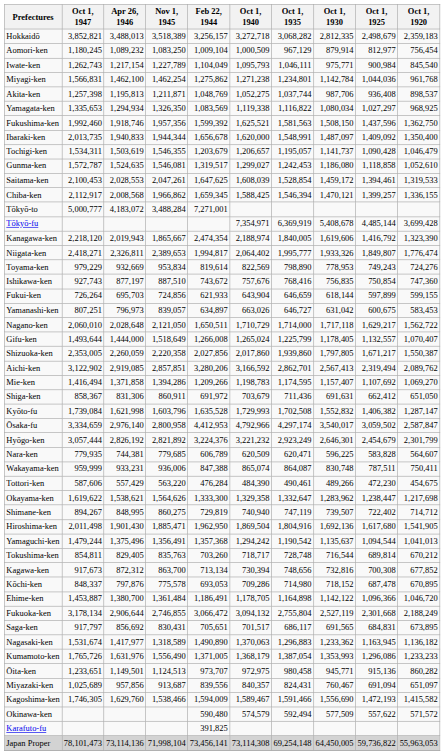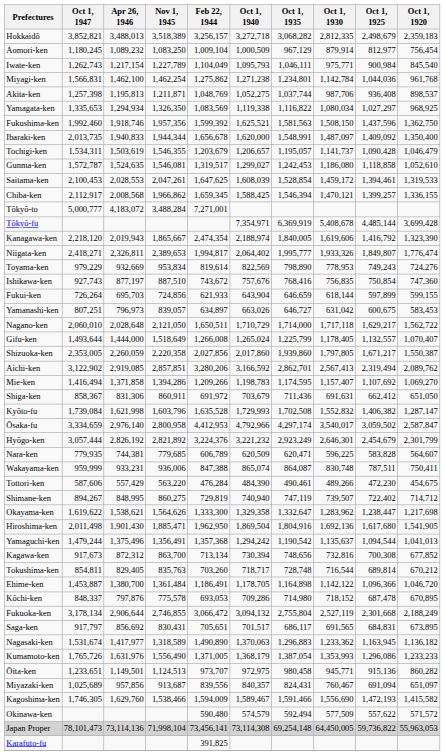rows swapped: Shimane-ken <-> Okayama-ken
rows swapped: Tokushima-ken <-> Kagawa-ken
rows swapped: Ehime-ken <-> Kōchi-ken
rows swapped: Karafuto-fu <-> Japan Proper
